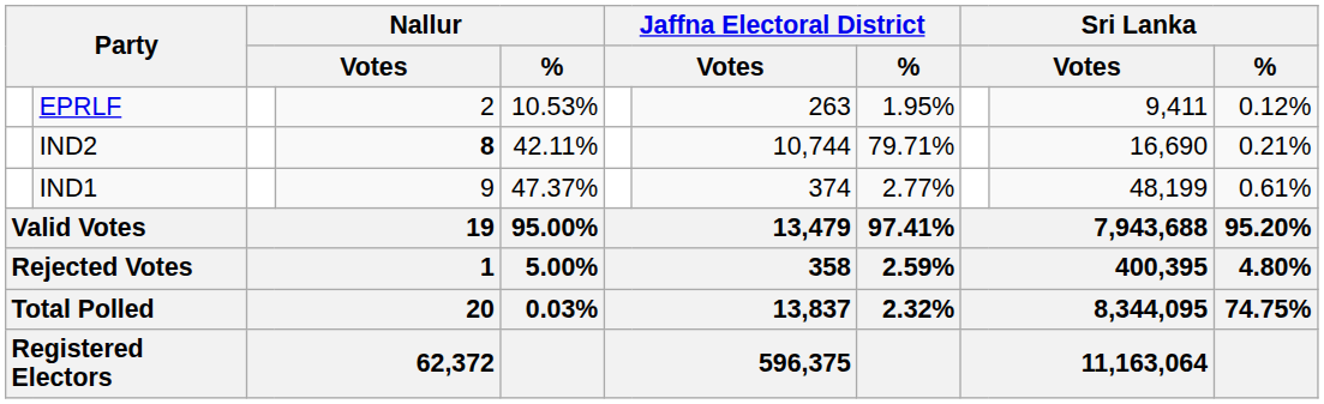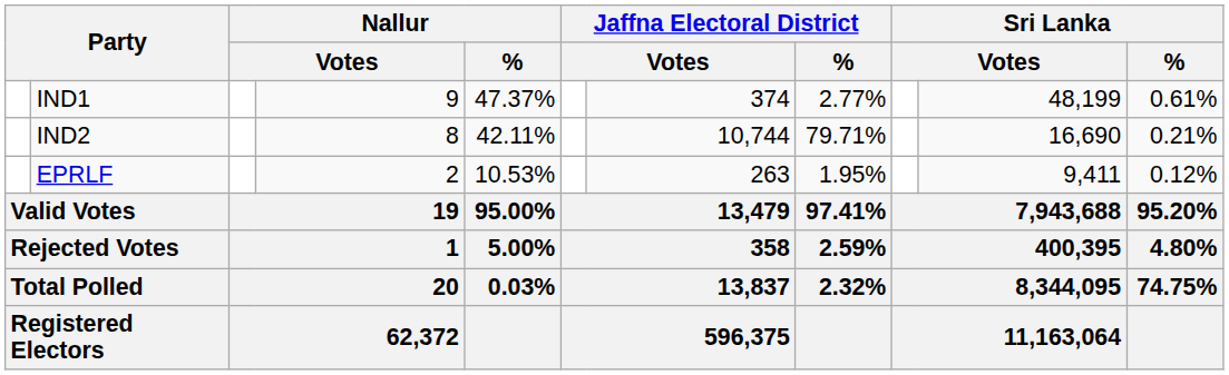rows swapped: IND1 <-> EPRLF
IND2 | column 4: bold -> normal
